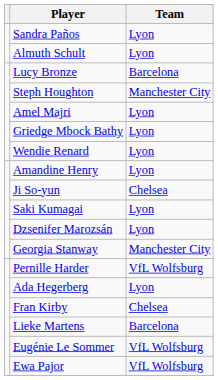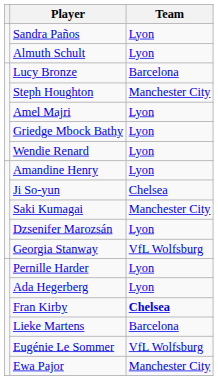Saki Kumagai | Team: Lyon -> Manchester City
Georgia Stanway | Team: Manchester City -> VfL Wolfsburg
Pernille Harder | Team: VfL Wolfsburg -> Lyon
Fran Kirby | Team: normal -> bold
Ewa Pajor | Team: VfL Wolfsburg -> Manchester City
